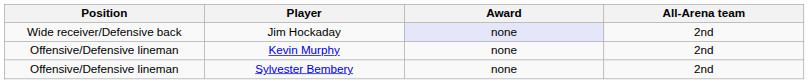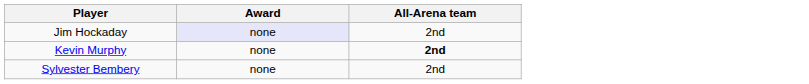- column: Position | Wide receiver/Defensive back | Offensive/Defensive lineman | Offensive/Defensive lineman
Kevin Murphy | All-Arena team: normal -> bold
